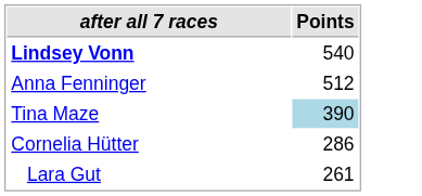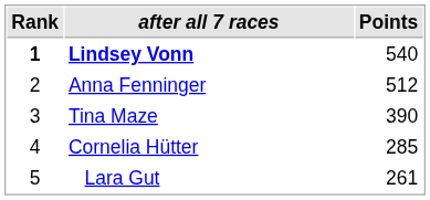+ column: Rank | 1 | 2 | 3 | 4 | 5
Tina Maze | Points: lightblue background -> no background
Cornelia Hütter | Points: 286 -> 285
